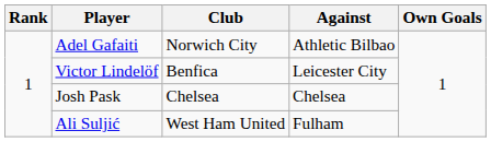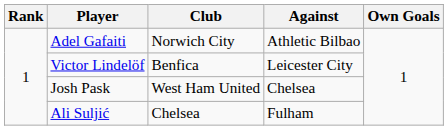Josh Pask | Club: Chelsea -> West Ham United
Ali Suljić | Club: West Ham United -> Chelsea
